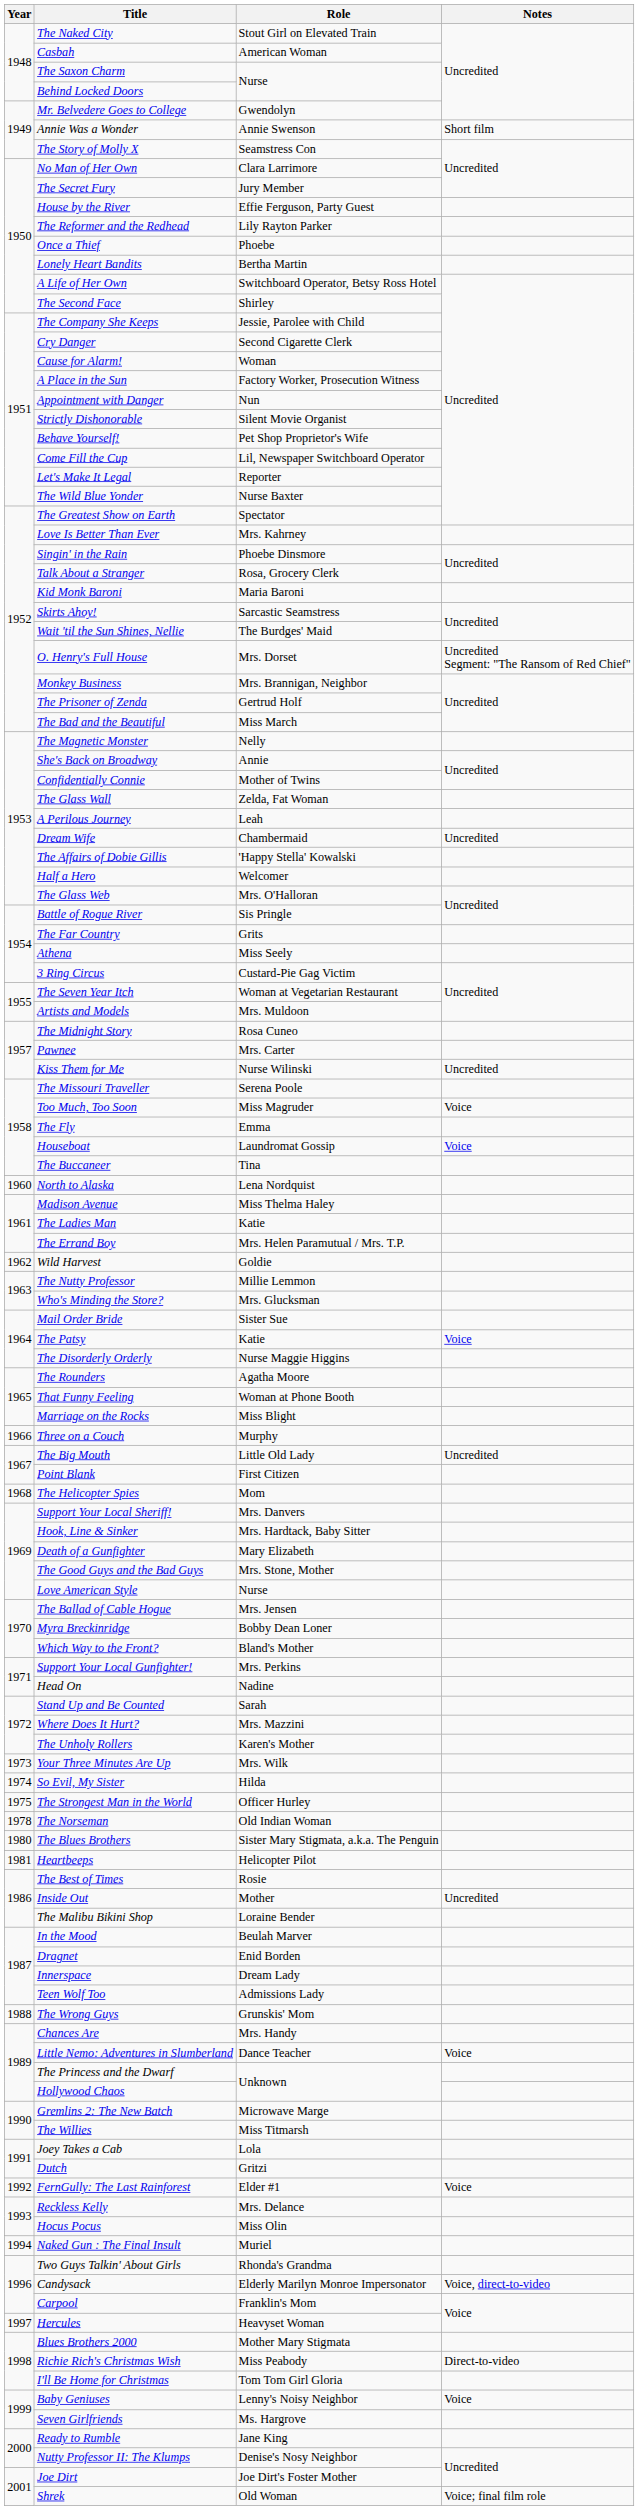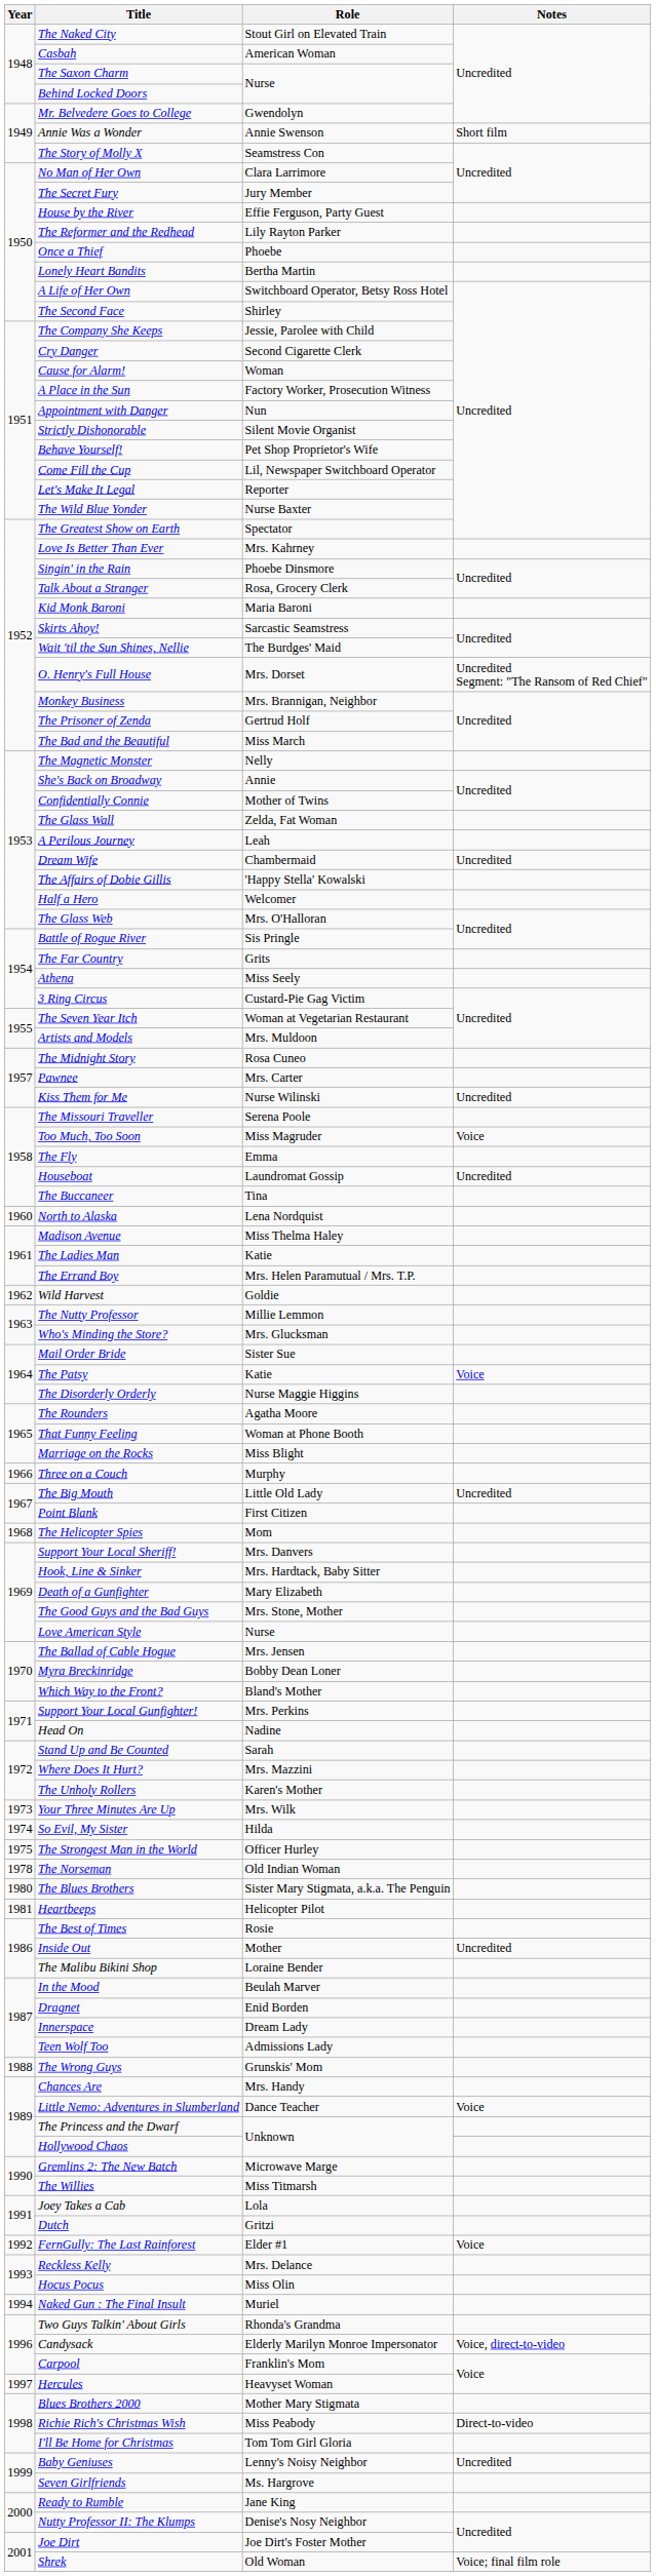Houseboat | Notes: Voice -> Uncredited
Baby Geniuses | Notes: Voice -> Uncredited
